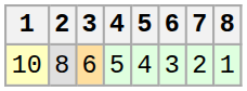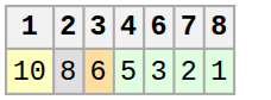- column: 5 | 4
